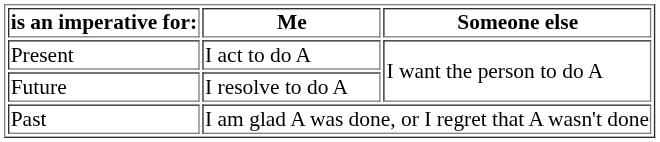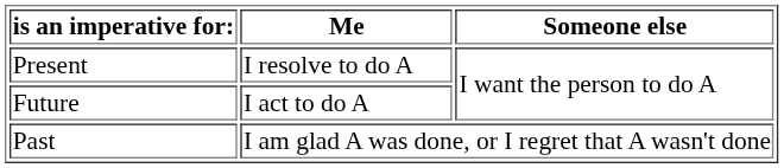Present | Me: I act to do A -> I resolve to do A
Future | Me: I resolve to do A -> I act to do A
